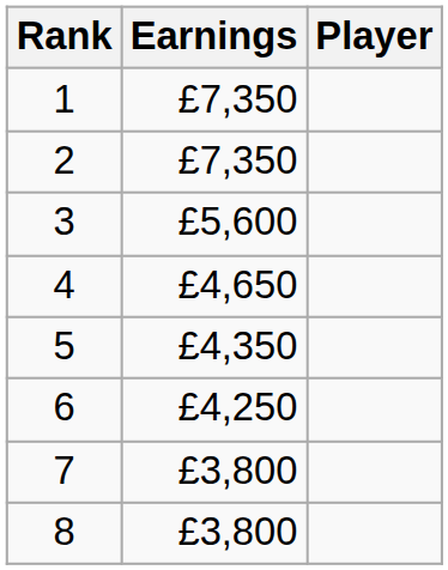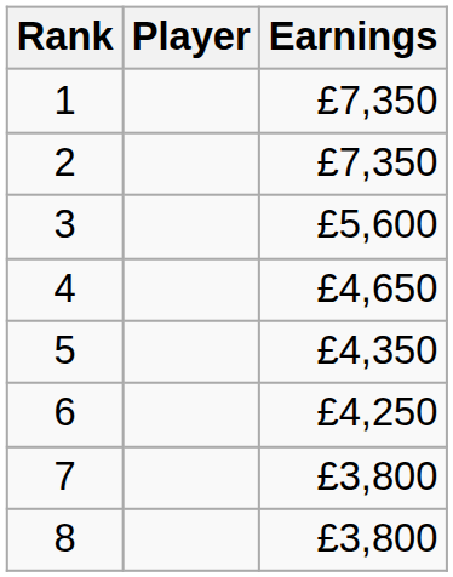columns swapped: Player <-> Earnings
